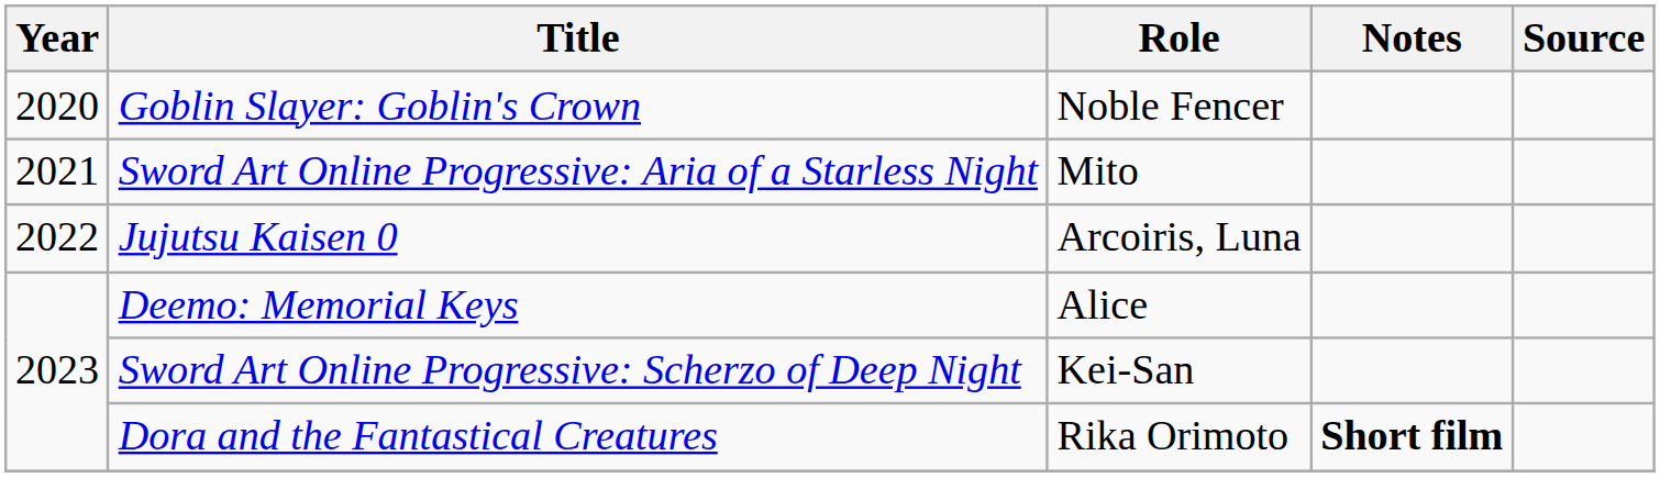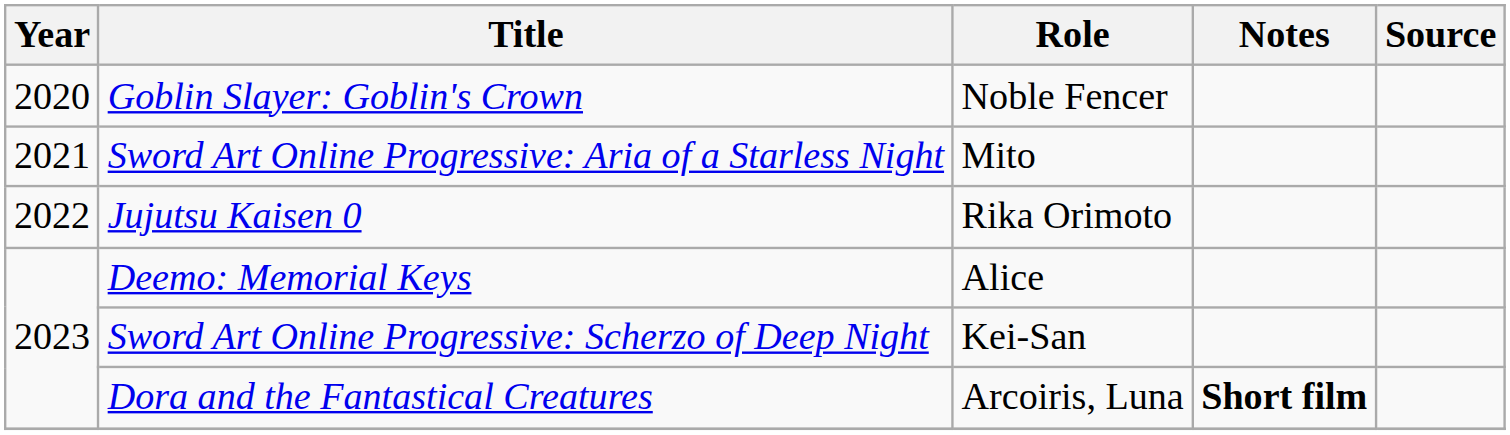Jujutsu Kaisen 0 | Role: Arcoiris, Luna -> Rika Orimoto
Dora and the Fantastical Creatures | Role: Rika Orimoto -> Arcoiris, Luna
